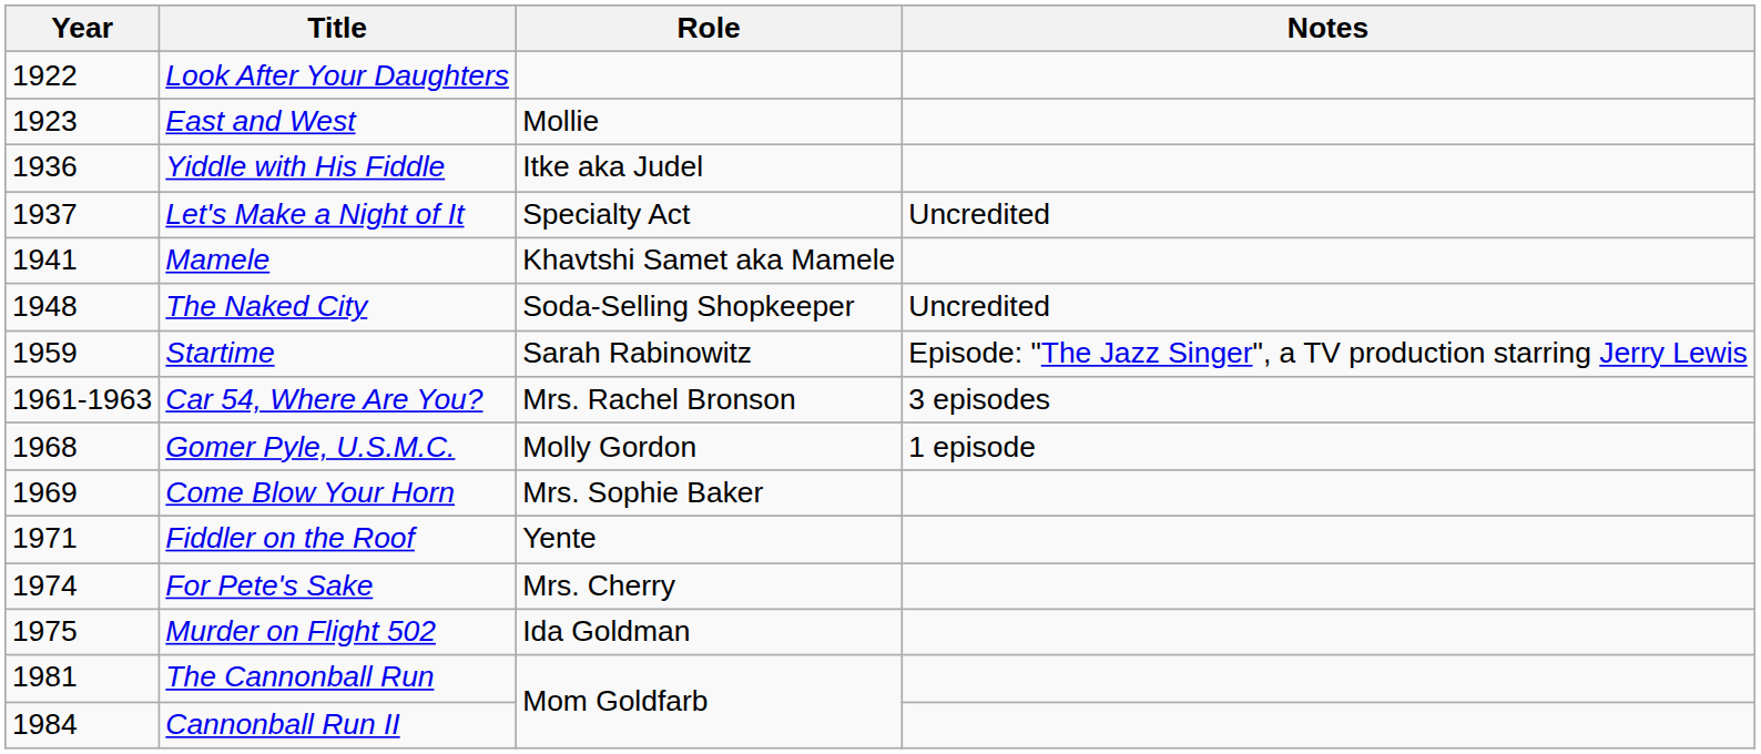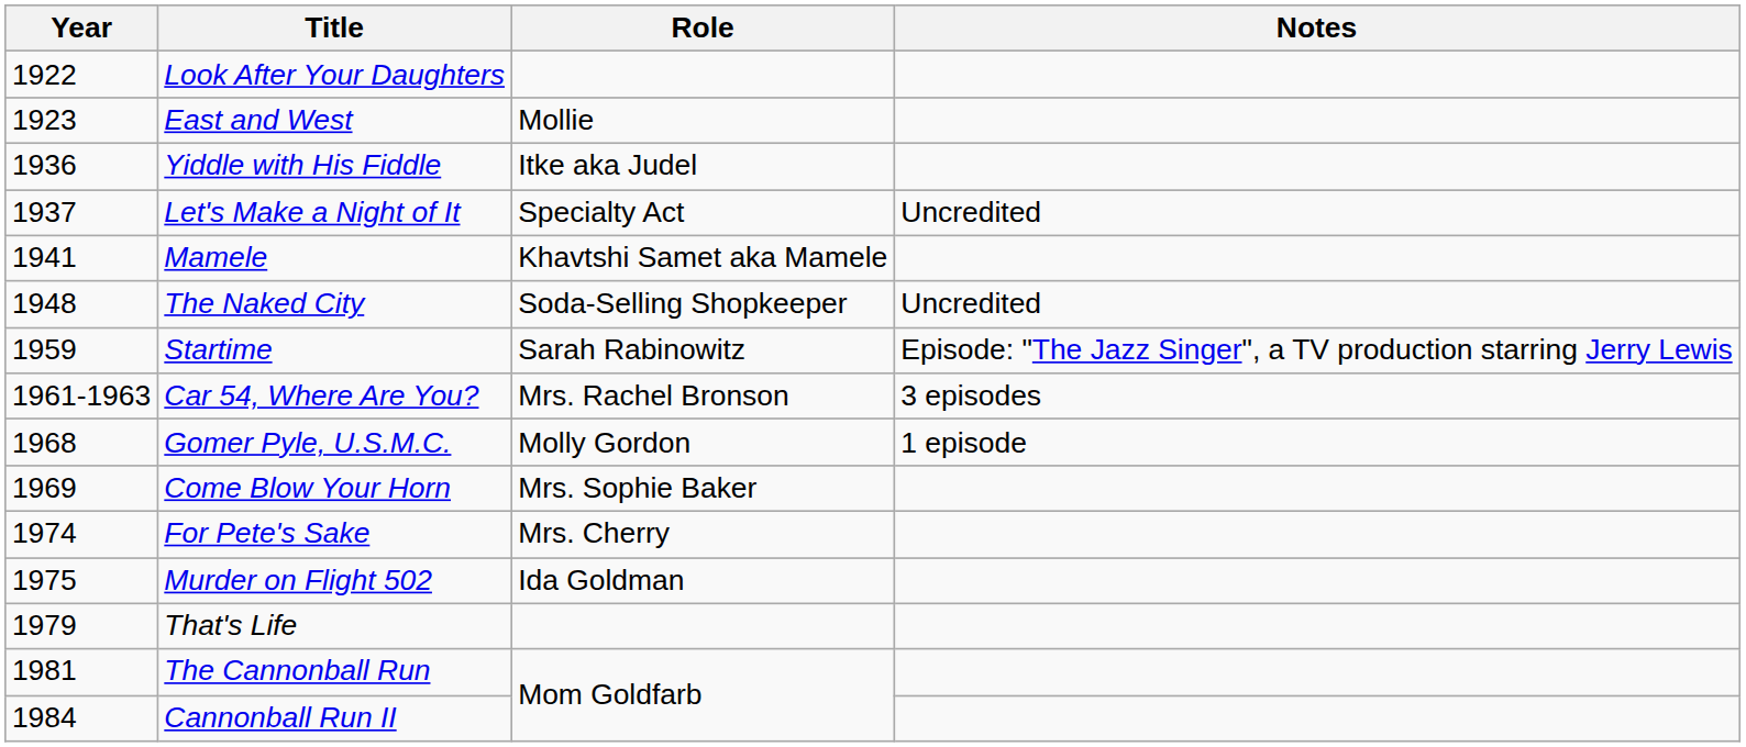- row: 1971 | Fiddler on the Roof | Yente
+ row: 1979 | That's Life
